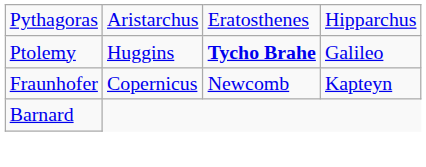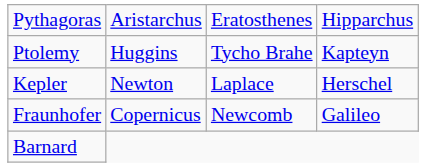Ptolemy | column 3: bold -> normal
Ptolemy | column 4: Galileo -> Kapteyn
+ row: Kepler | Newton | Laplace | Herschel
Fraunhofer | column 4: Kapteyn -> Galileo
